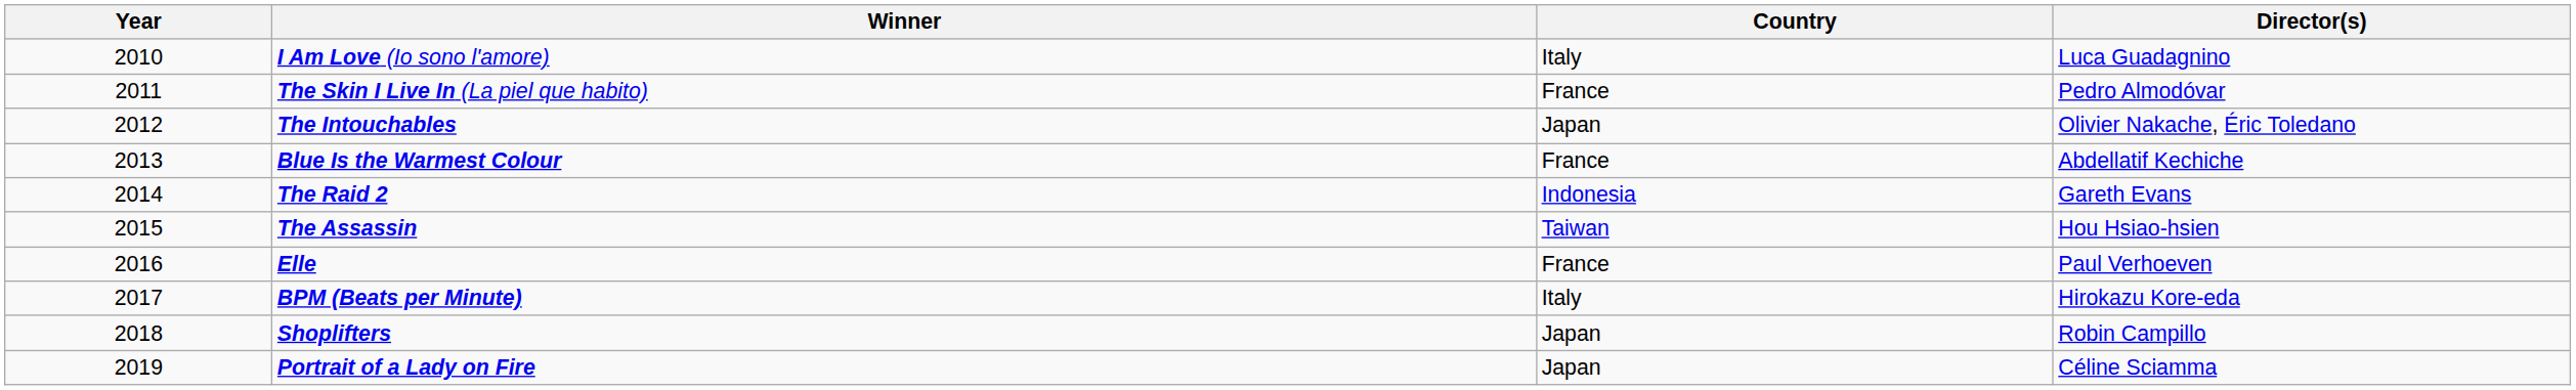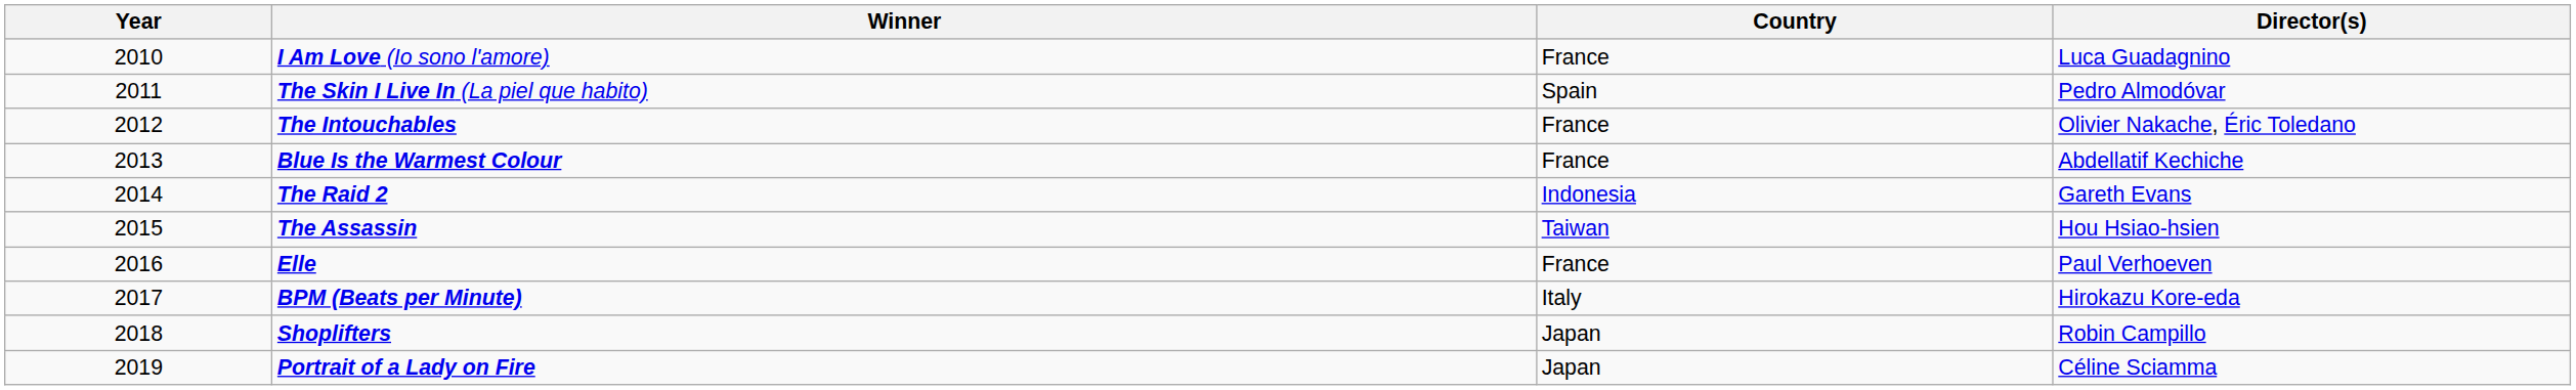I Am Love (Io sono l'amore) | Country: Italy -> France
The Skin I Live In (La piel que habito) | Country: France -> Spain
The Intouchables | Country: Japan -> France
